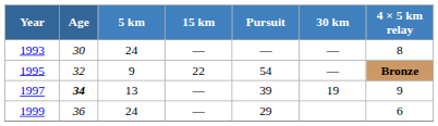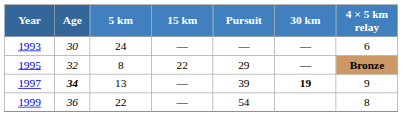1993 | 4 × 5 km relay: 8 -> 6
1995 | 5 km: 9 -> 8
1995 | Pursuit: 54 -> 29
1997 | 30 km: normal -> bold
1999 | 5 km: 24 -> 22
1999 | Pursuit: 29 -> 54
1999 | 4 × 5 km relay: 6 -> 8
